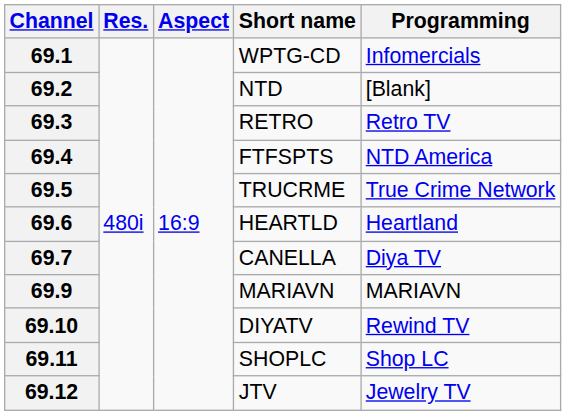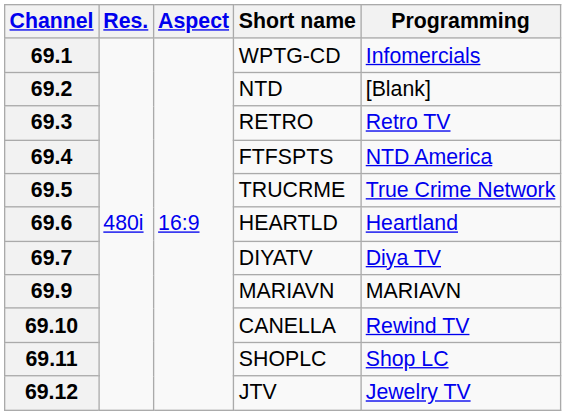69.7 | Short name: CANELLA -> DIYATV
69.10 | Short name: DIYATV -> CANELLA
